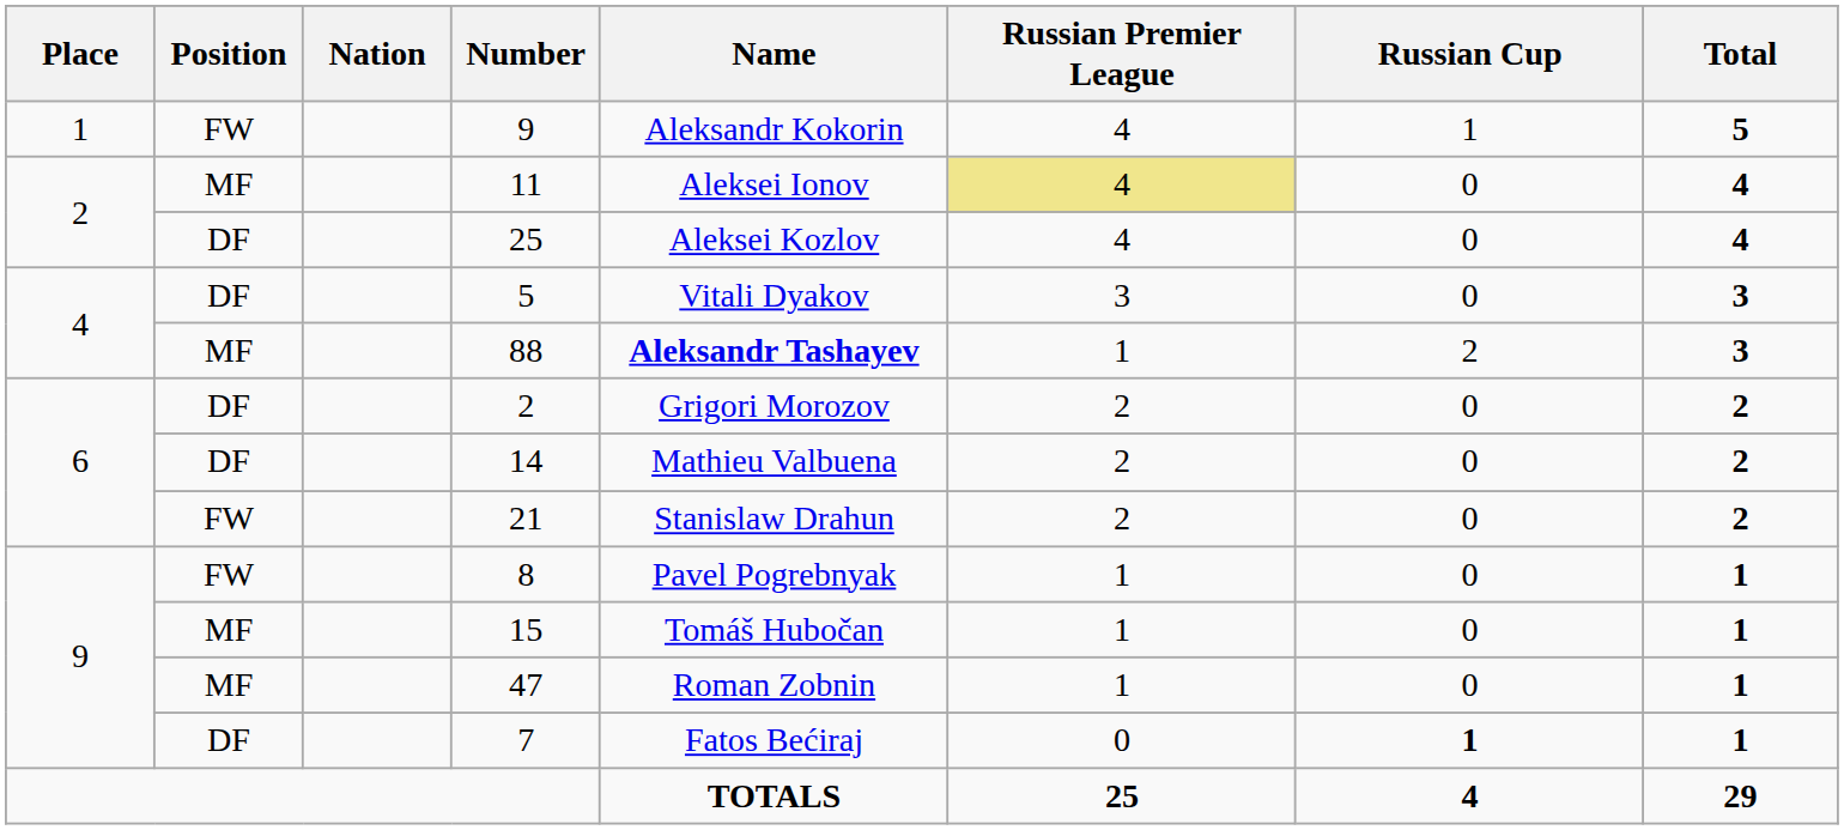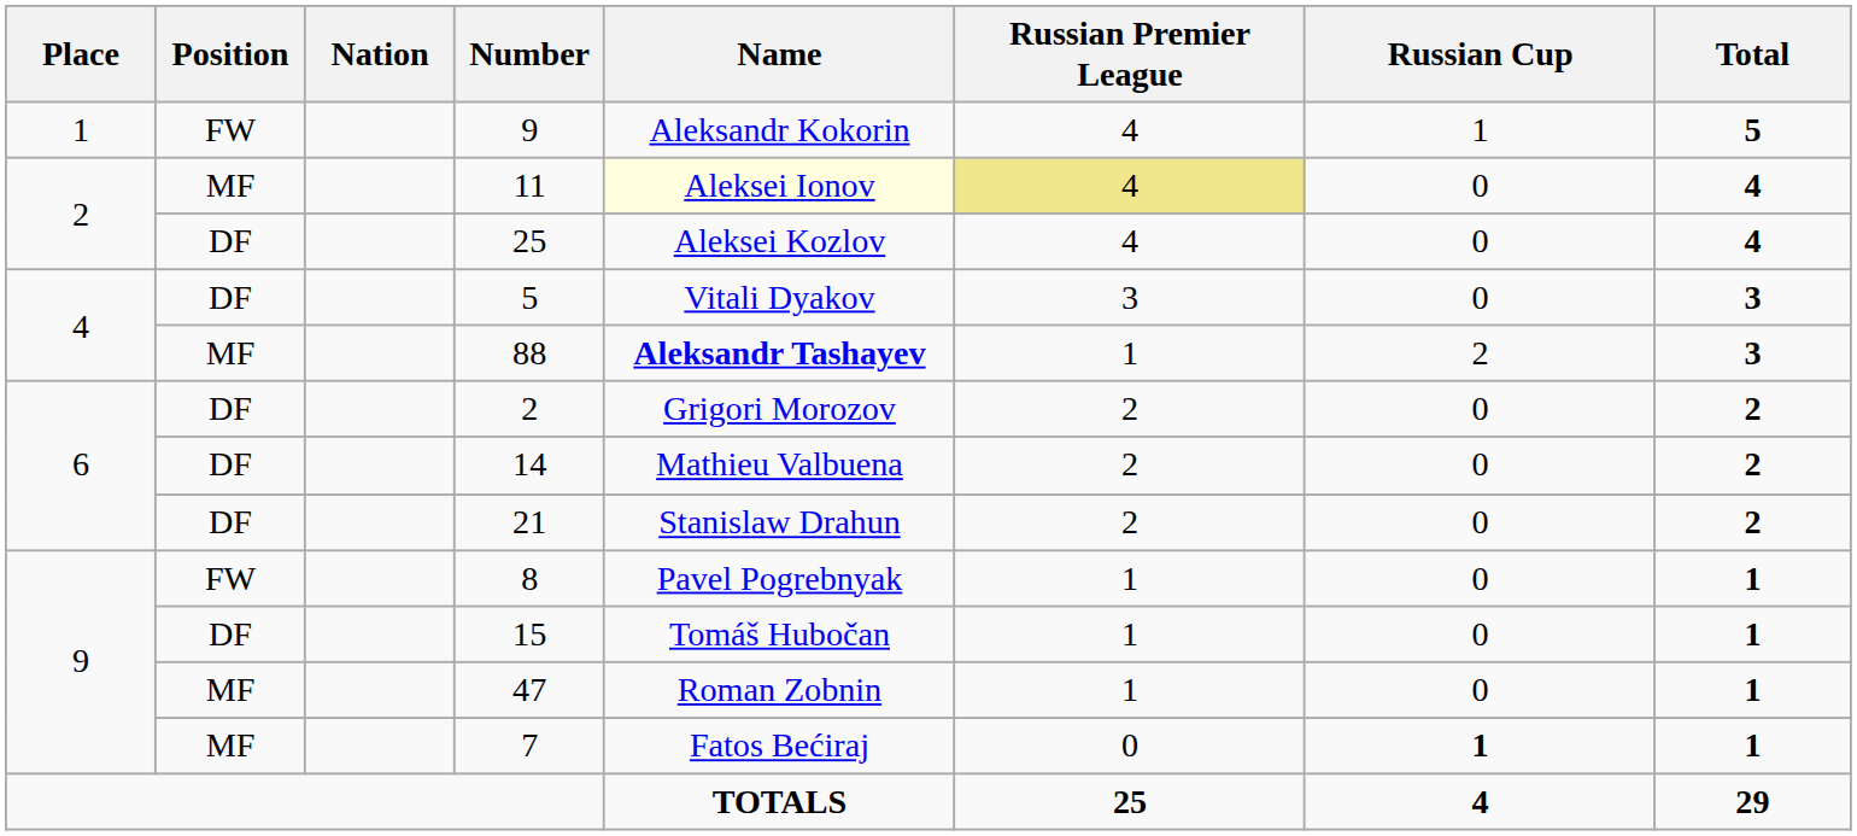11 | Name: no background -> lightyellow background
21 | Position: FW -> DF
15 | Position: MF -> DF
7 | Position: DF -> MF
